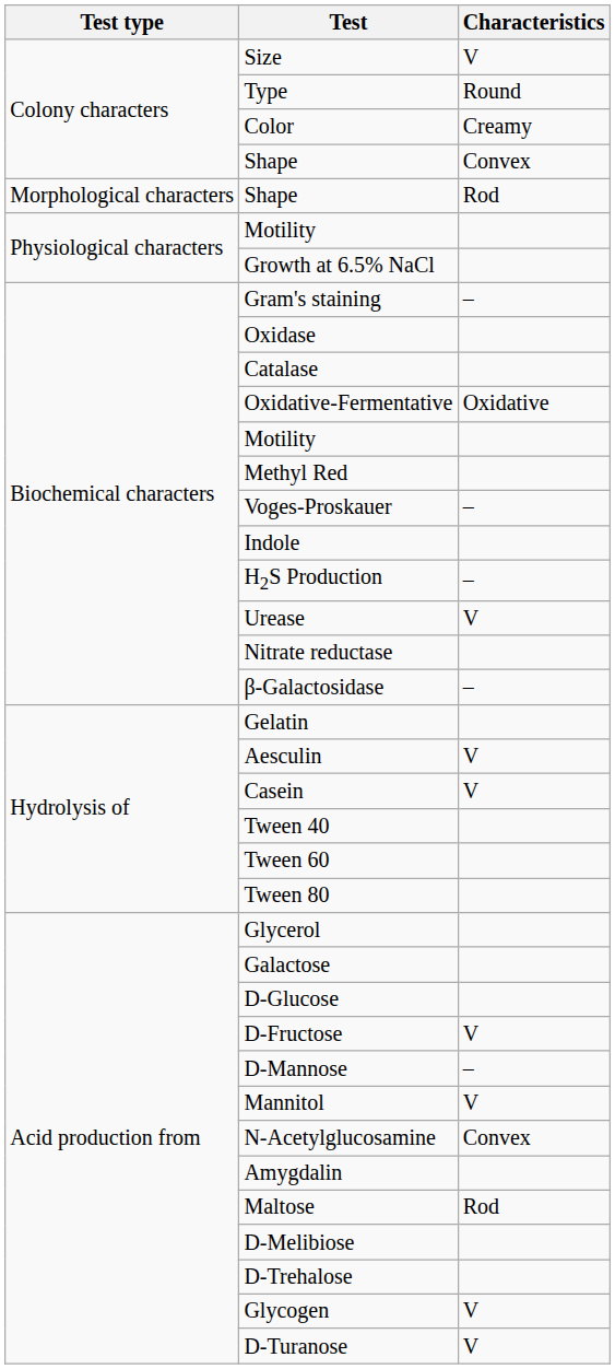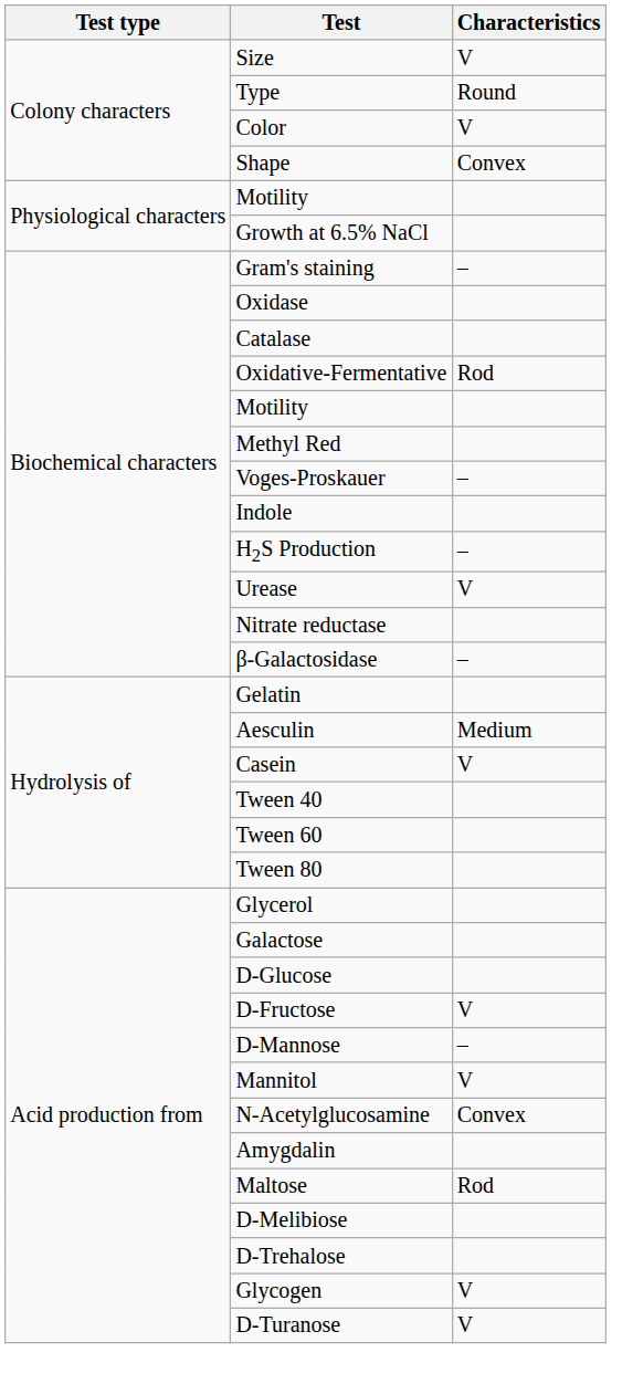Color | Characteristics: Creamy -> V
- row: Morphological characters | Shape | Rod
Oxidative-Fermentative | Characteristics: Oxidative -> Rod
Aesculin | Characteristics: V -> Medium
